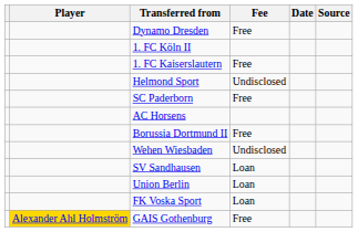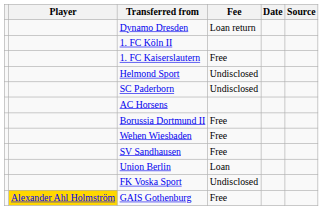Dynamo Dresden | Fee: Free -> Loan return
SC Paderborn | Fee: Free -> Undisclosed
Wehen Wiesbaden | Fee: Undisclosed -> Free
SV Sandhausen | Fee: Loan -> Free
FK Voska Sport | Fee: Loan -> Undisclosed
